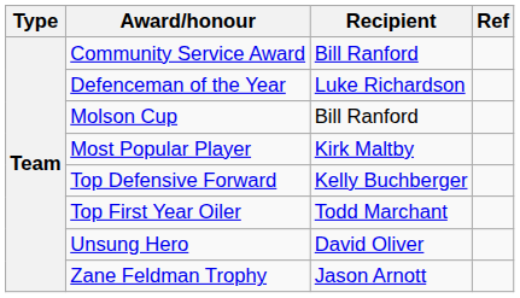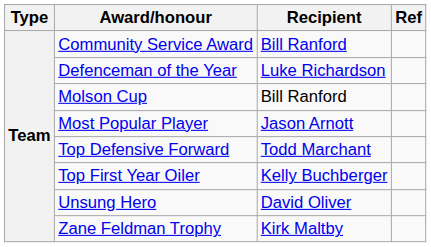Most Popular Player | Recipient: Kirk Maltby -> Jason Arnott
Top Defensive Forward | Recipient: Kelly Buchberger -> Todd Marchant
Top First Year Oiler | Recipient: Todd Marchant -> Kelly Buchberger
Zane Feldman Trophy | Recipient: Jason Arnott -> Kirk Maltby
